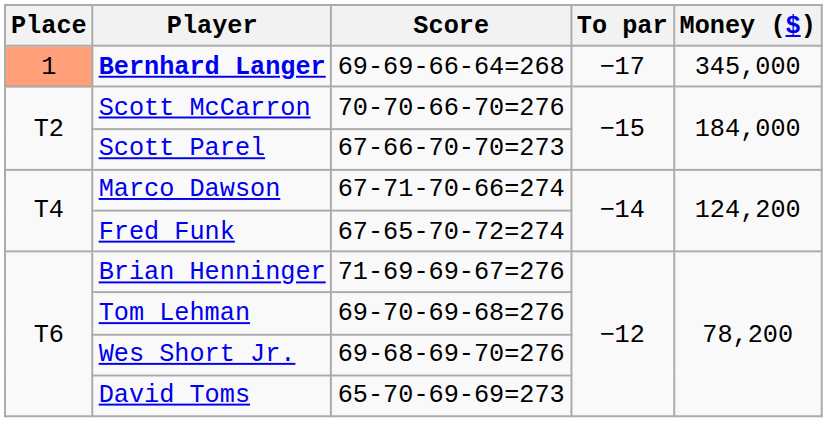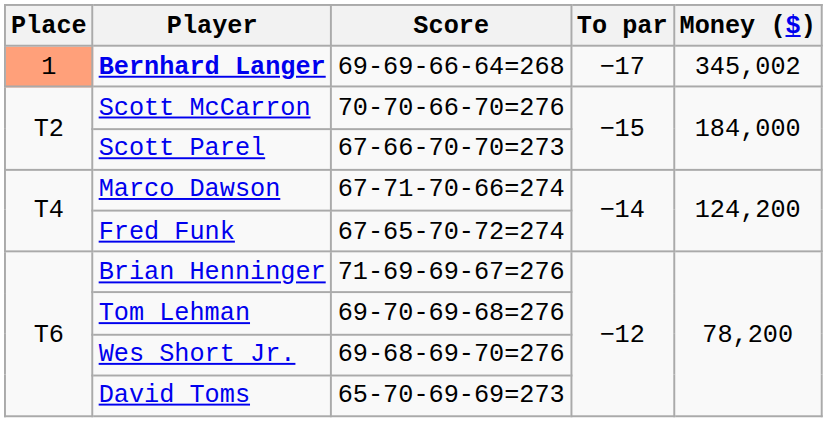Bernhard Langer | Money ($): 345,000 -> 345,002
